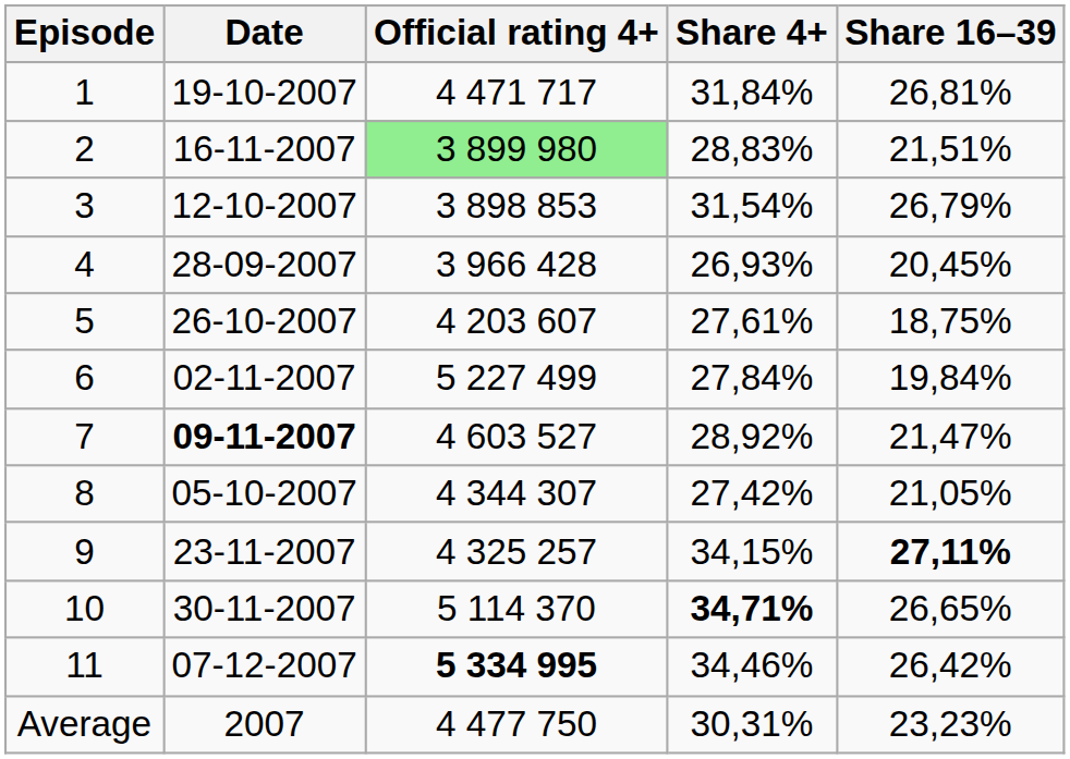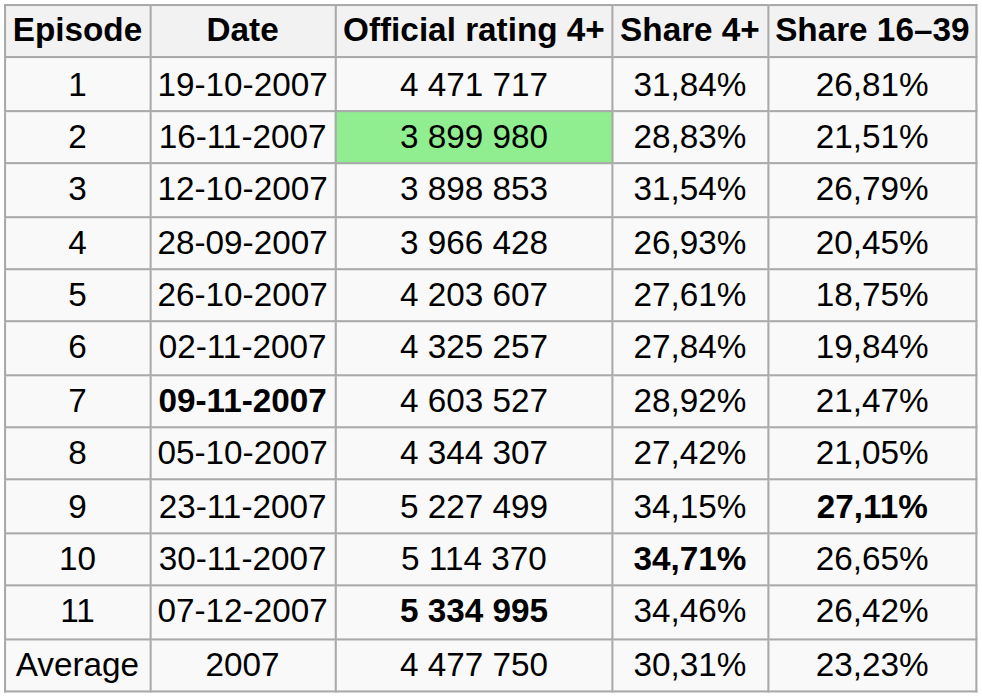6 | Official rating 4+: 5 227 499 -> 4 325 257
9 | Official rating 4+: 4 325 257 -> 5 227 499
